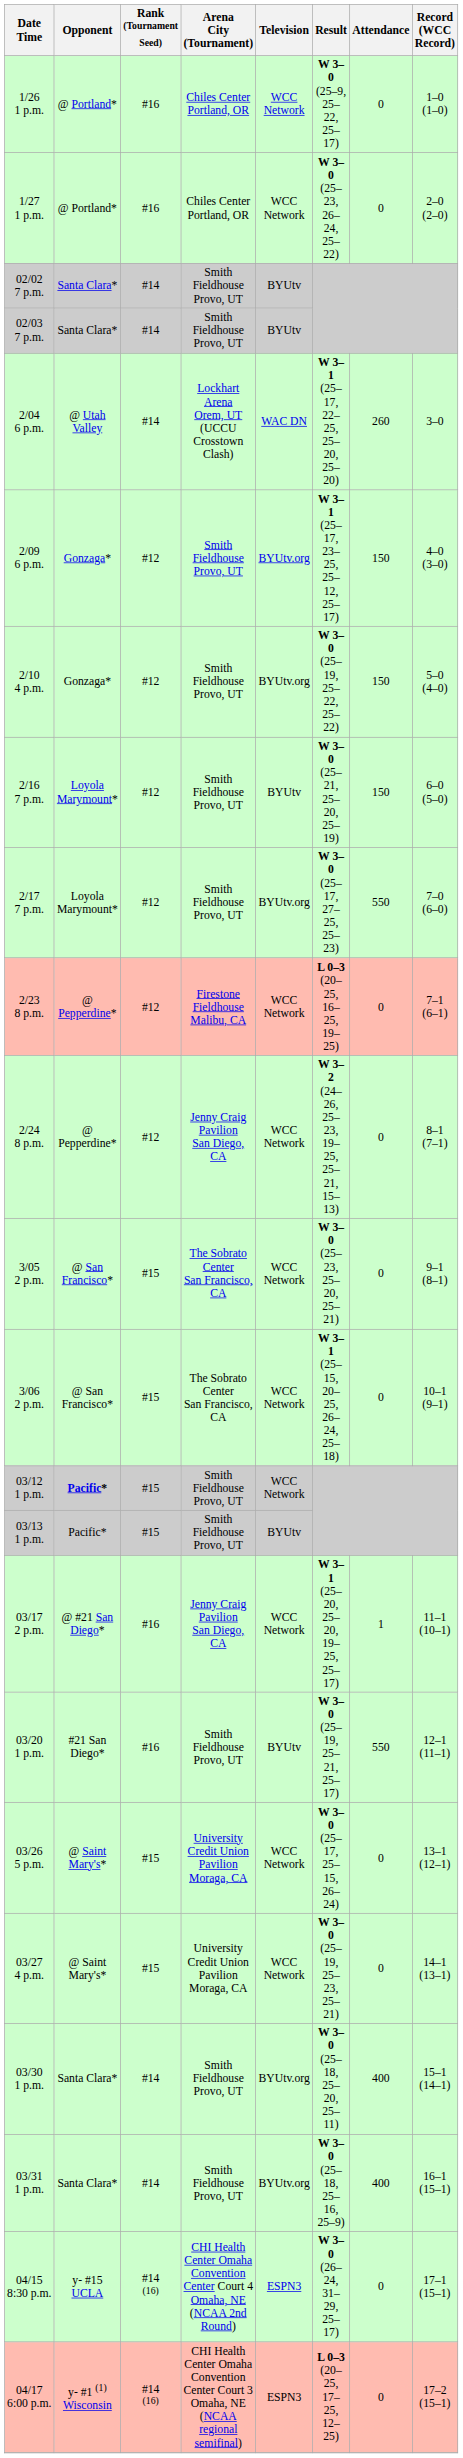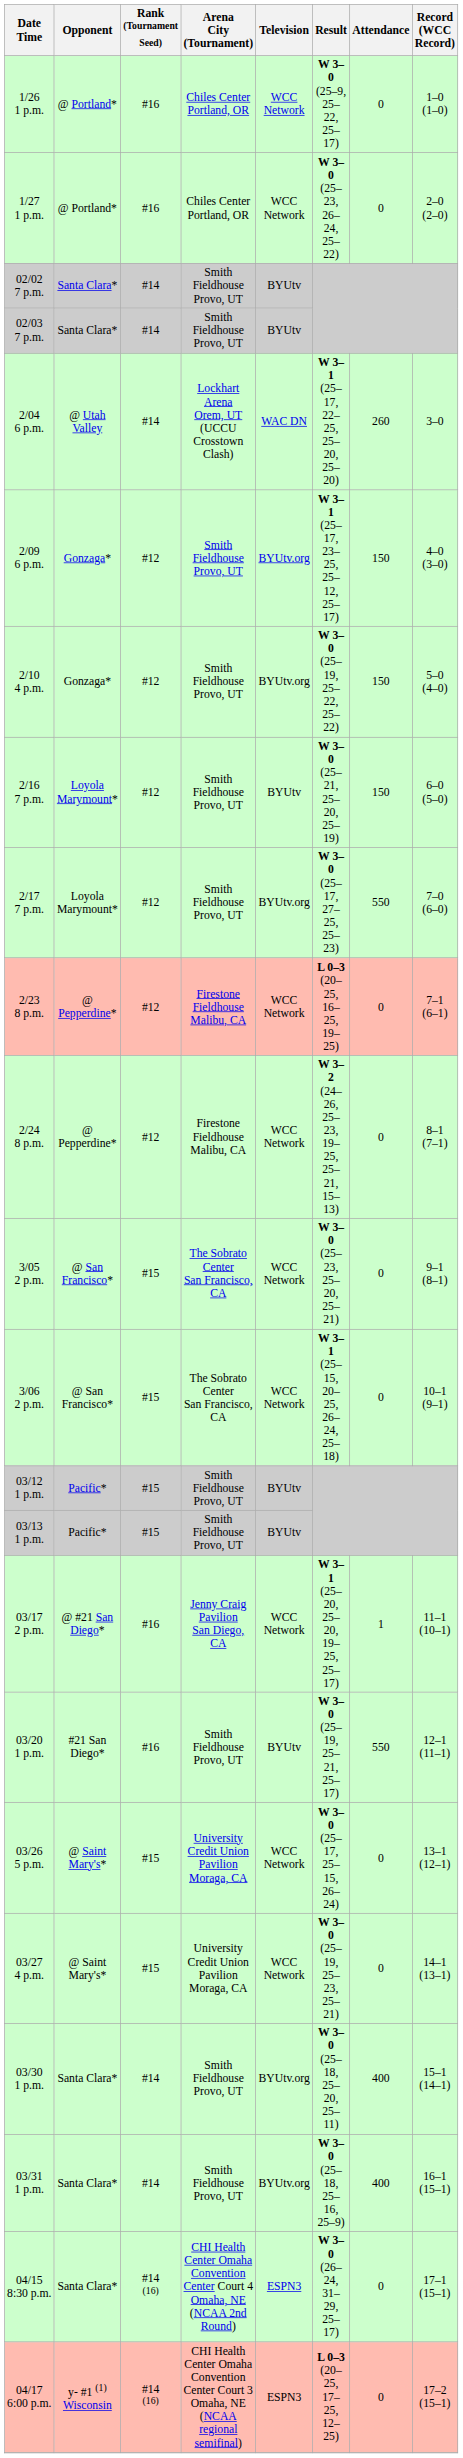2/24 8 p.m. | Arena City (Tournament): Jenny Craig Pavilion San Diego, CA -> Firestone Fieldhouse Malibu, CA
03/12 1 p.m. | Opponent: bold -> normal
03/12 1 p.m. | Television: WCC Network -> BYUtv
04/15 8:30 p.m. | Opponent: y- #15 UCLA -> Santa Clara*
